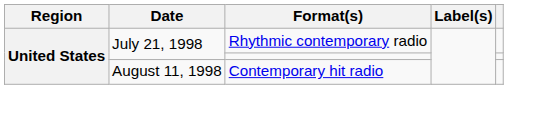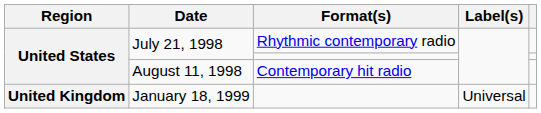+ row: United Kingdom | January 18, 1999 | Universal
